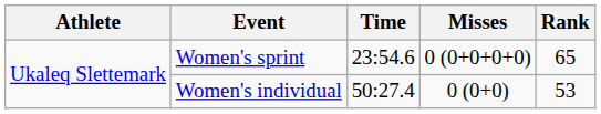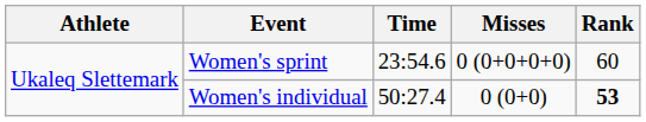Women's sprint | Rank: 65 -> 60
Women's individual | Rank: normal -> bold
